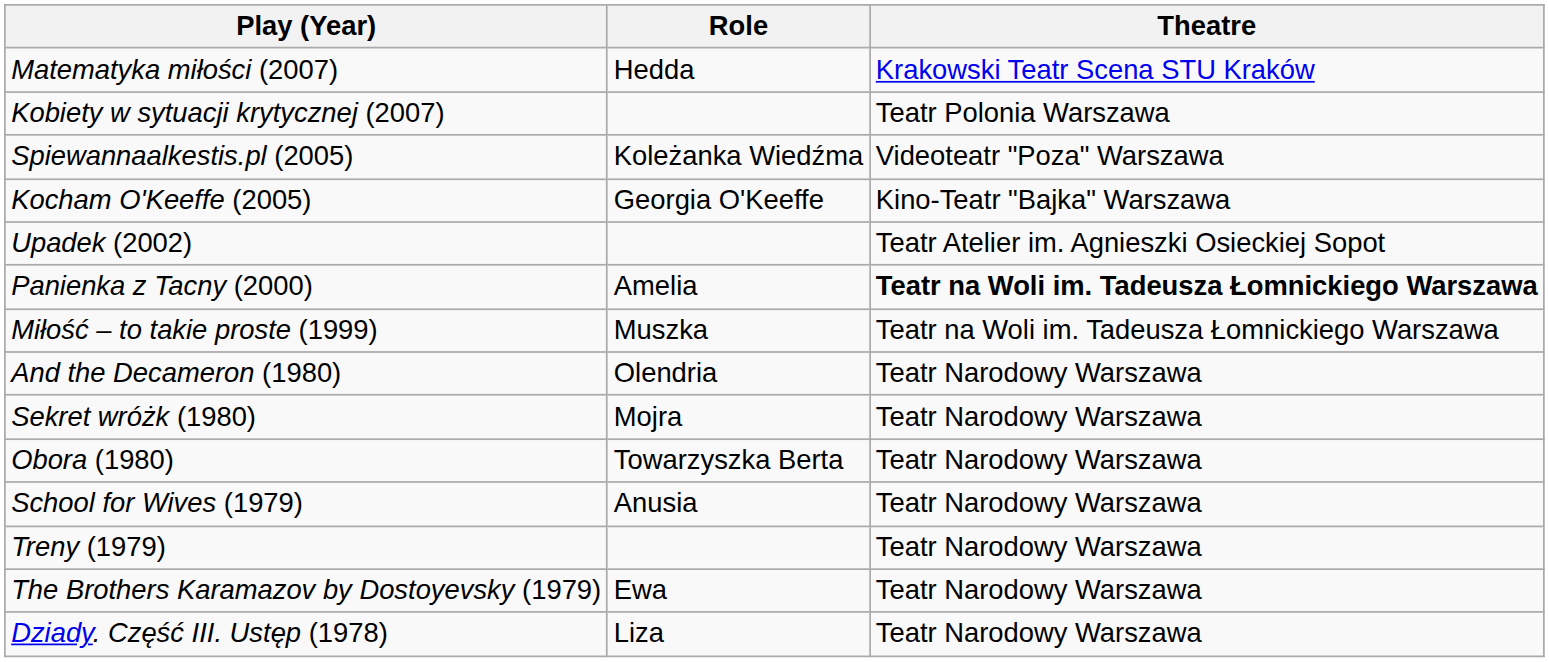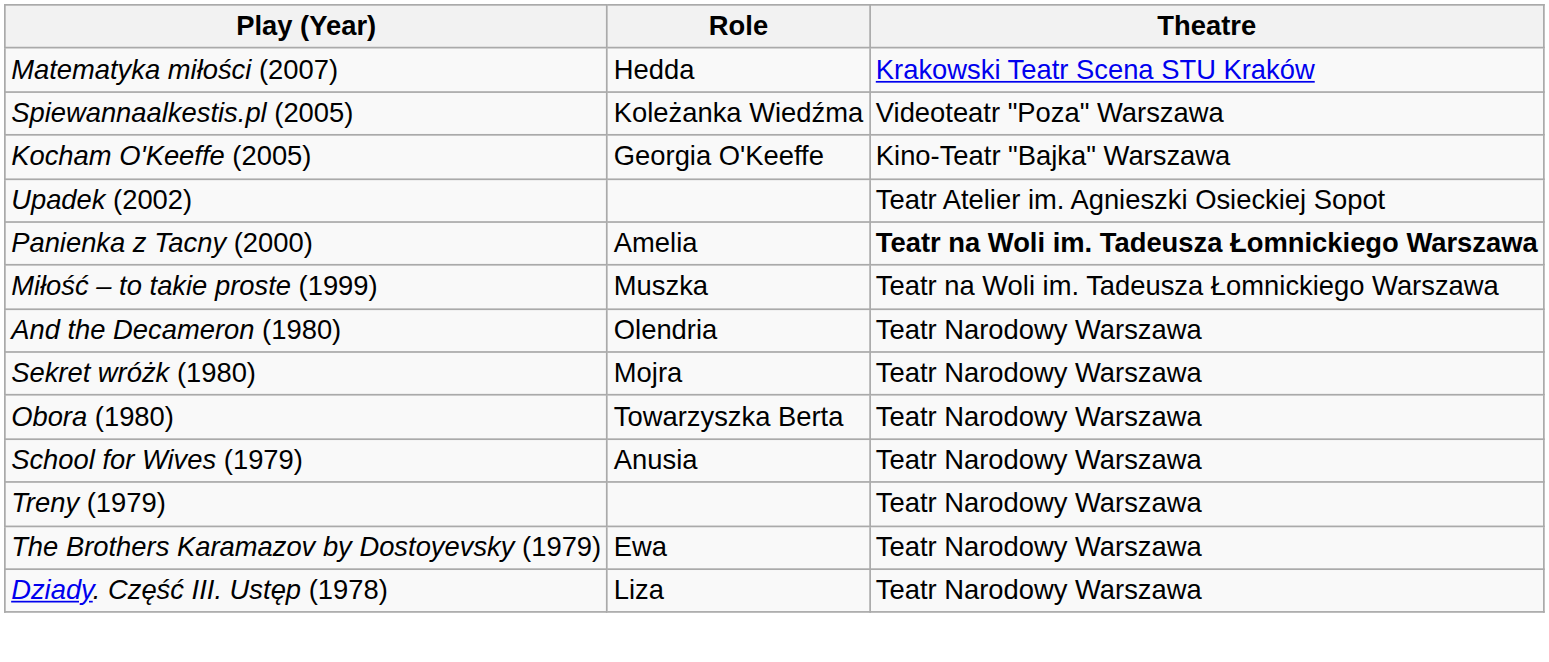- row: Kobiety w sytuacji krytycznej (2007) | Teatr Polonia Warszawa
